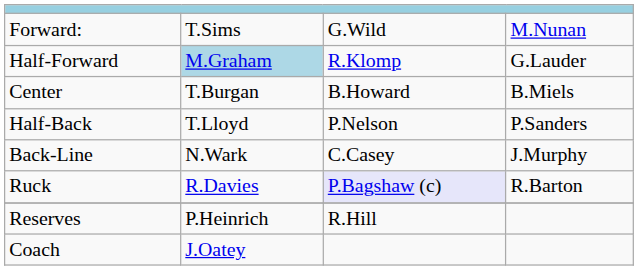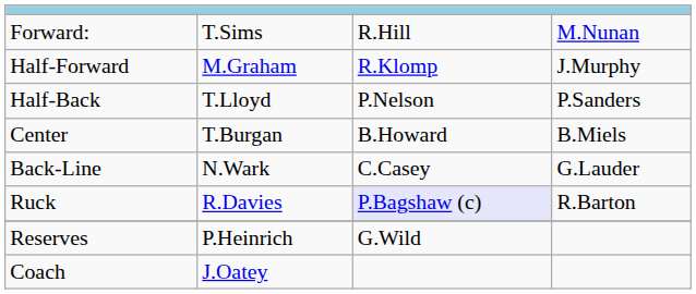Forward: | column 3: G.Wild -> R.Hill
Half-Forward | column 2: lightblue background -> no background
Half-Forward | column 4: G.Lauder -> J.Murphy
rows swapped: Center <-> Half-Back
Back-Line | column 4: J.Murphy -> G.Lauder
Reserves | column 3: R.Hill -> G.Wild
